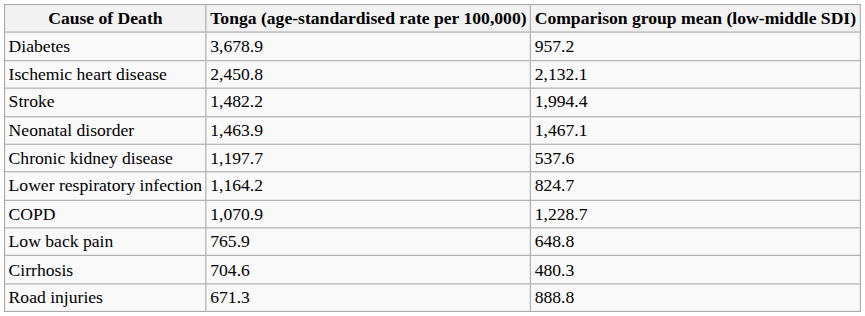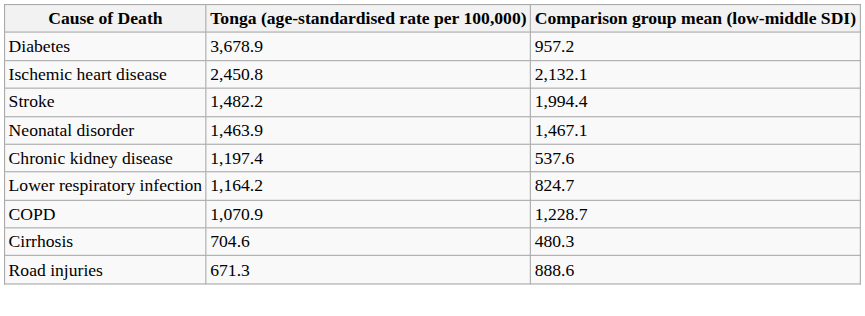Chronic kidney disease | Tonga (age-standardised rate per 100,000): 1,197.7 -> 1,197.4
- row: Low back pain | 765.9 | 648.8
Road injuries | Comparison group mean (low-middle SDI): 888.8 -> 888.6
